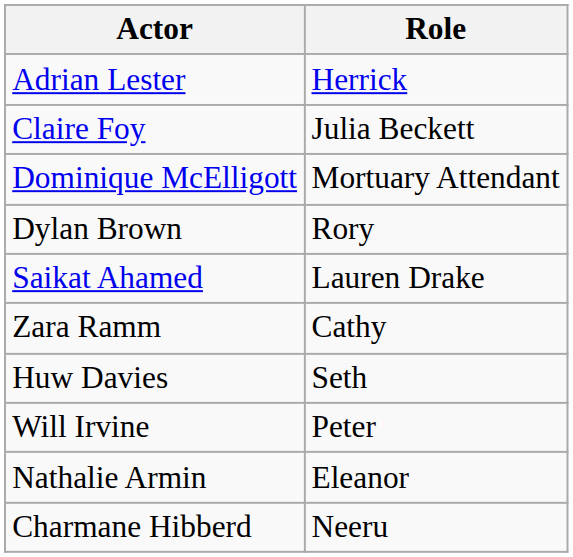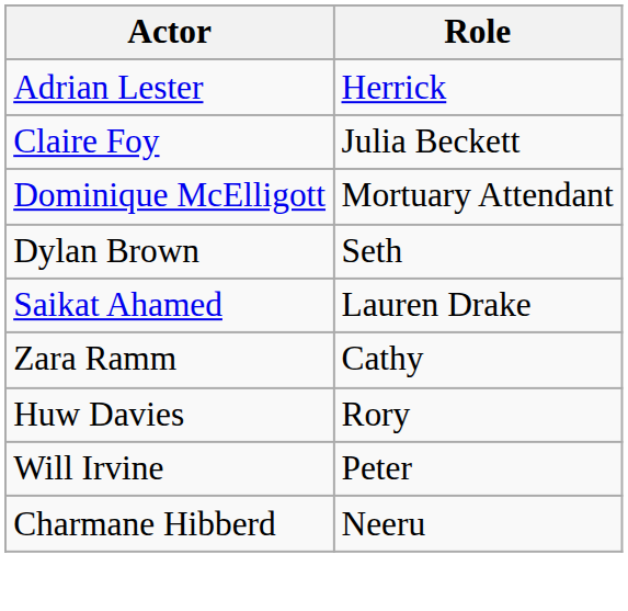Dylan Brown | Role: Rory -> Seth
Huw Davies | Role: Seth -> Rory
- row: Nathalie Armin | Eleanor
